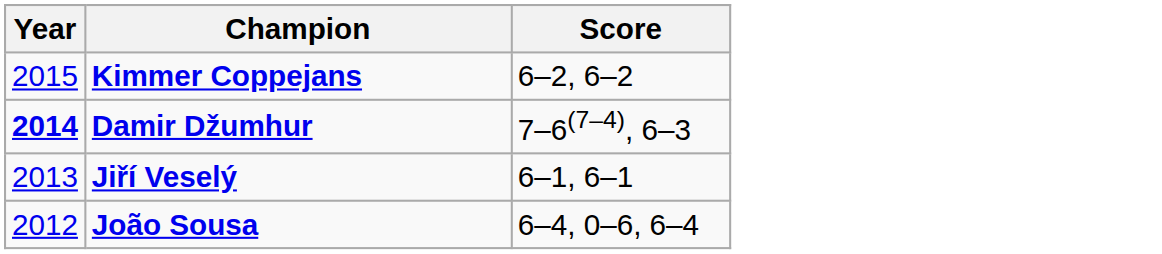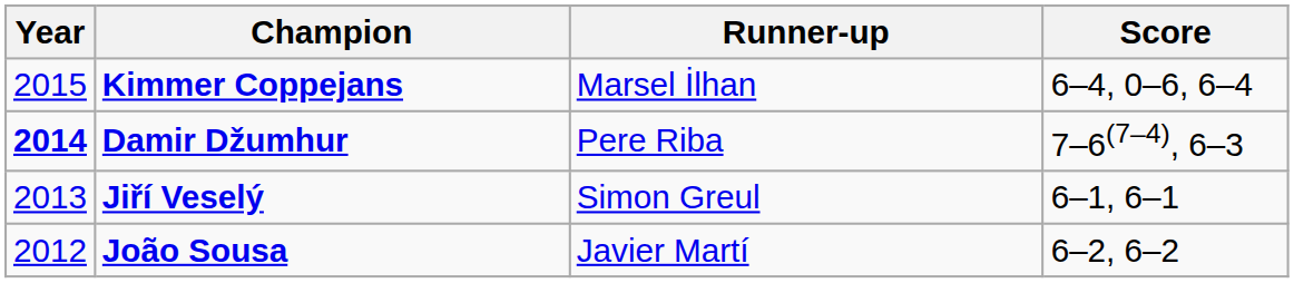+ column: Runner-up | Marsel İlhan | Pere Riba | Simon Greul | Javier Martí
Kimmer Coppejans | Score: 6–2, 6–2 -> 6–4, 0–6, 6–4
João Sousa | Score: 6–4, 0–6, 6–4 -> 6–2, 6–2
